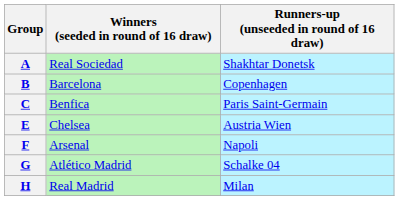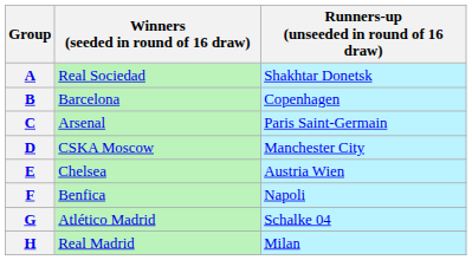C | Winners (seeded in round of 16 draw): Benfica -> Arsenal
+ row: D | CSKA Moscow | Manchester City
F | Winners (seeded in round of 16 draw): Arsenal -> Benfica
